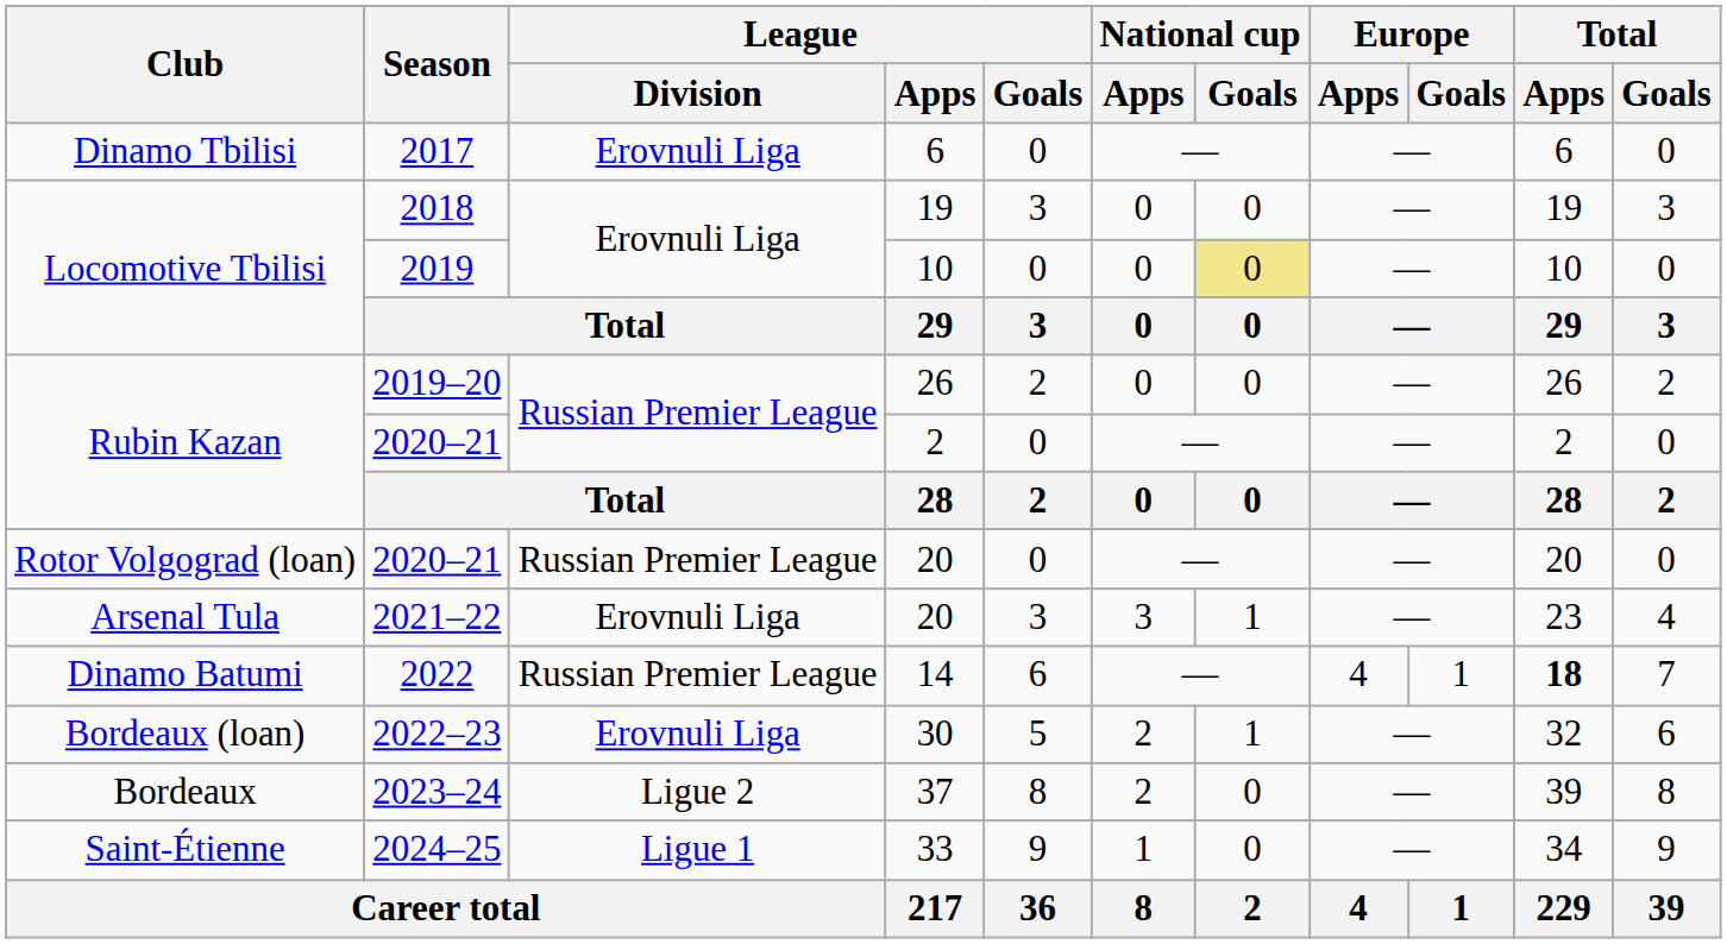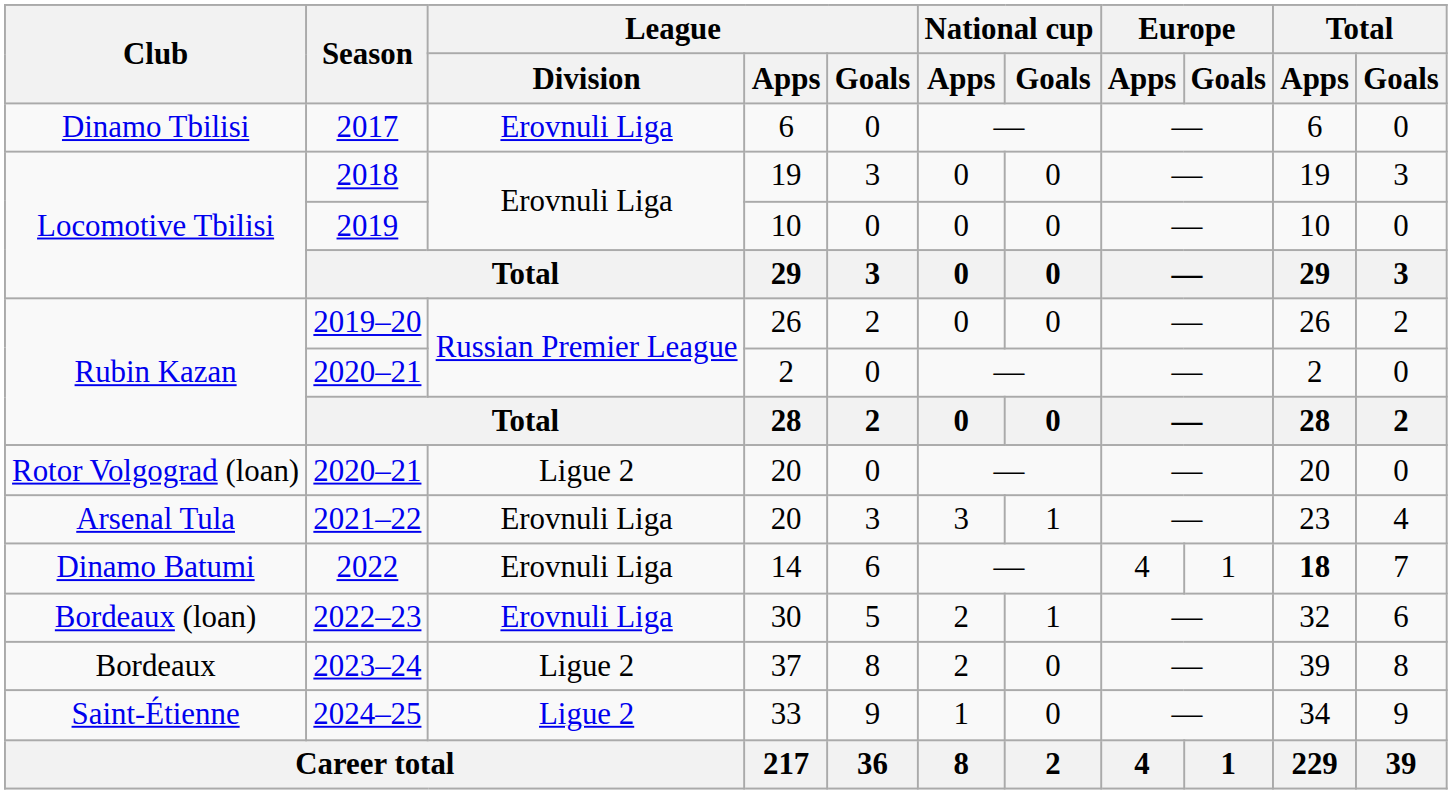2019 | National cup / Goals: khaki background -> no background
2020–21 / 20 | League / Division: Russian Premier League -> Ligue 2
2022 | League / Division: Russian Premier League -> Erovnuli Liga
2024–25 | League / Division: Ligue 1 -> Ligue 2
